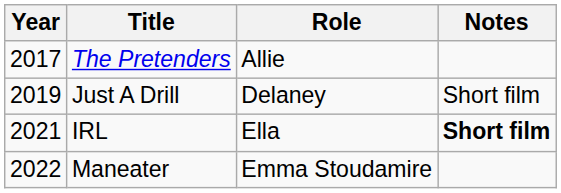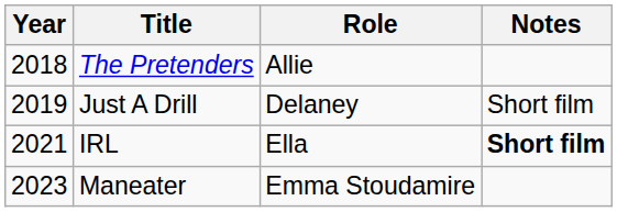The Pretenders | Year: 2017 -> 2018
Maneater | Year: 2022 -> 2023
